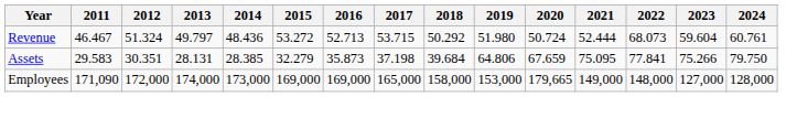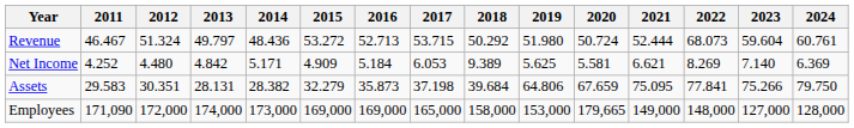+ row: Net Income | 4.252 | 4.480 | 4.842 | 5.171 | 4.909 | 5.184 | 6.053 | 9.389 | 5.625 | 5.581 | 6.621 | 8.269 | 7.140 | 6.369
Assets | 2014: 28.385 -> 28.382
